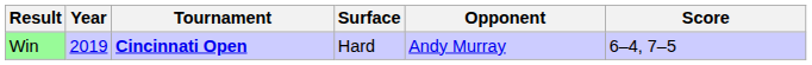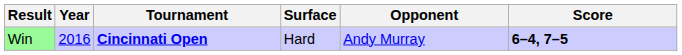Win | Year: 2019 -> 2016
Win | Score: normal -> bold
